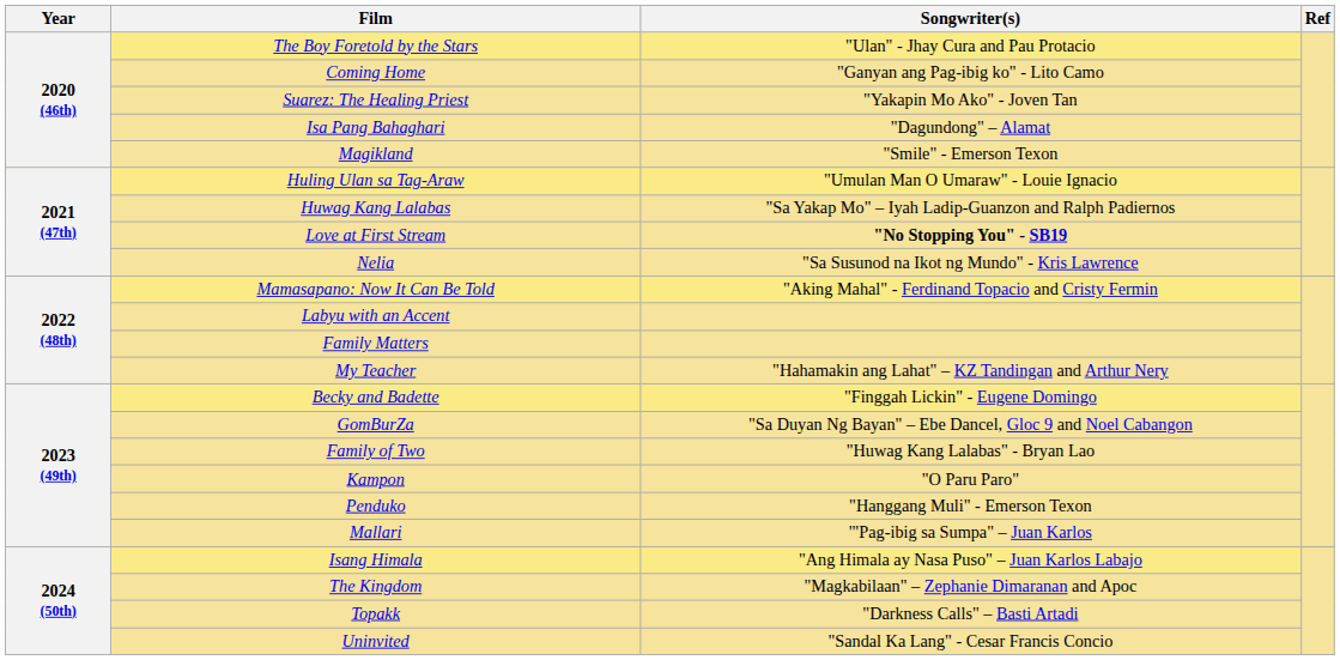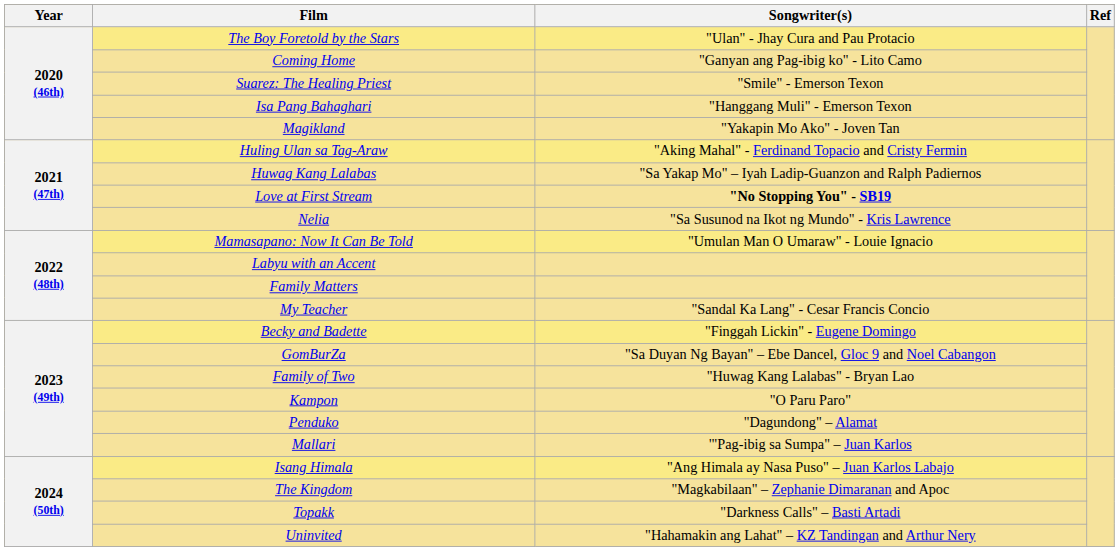Suarez: The Healing Priest | Songwriter(s): "Yakapin Mo Ako" - Joven Tan -> "Smile" - Emerson Texon
Isa Pang Bahaghari | Songwriter(s): "Dagundong" – Alamat -> "Hanggang Muli" - Emerson Texon
Magikland | Songwriter(s): "Smile" - Emerson Texon -> "Yakapin Mo Ako" - Joven Tan
Huling Ulan sa Tag-Araw | Songwriter(s): "Umulan Man O Umaraw" - Louie Ignacio -> "Aking Mahal" - Ferdinand Topacio and Cristy Fermin
Mamasapano: Now It Can Be Told | Songwriter(s): "Aking Mahal" - Ferdinand Topacio and Cristy Fermin -> "Umulan Man O Umaraw" - Louie Ignacio
My Teacher | Songwriter(s): "Hahamakin ang Lahat" – KZ Tandingan and Arthur Nery -> "Sandal Ka Lang" - Cesar Francis Concio
Penduko | Songwriter(s): "Hanggang Muli" - Emerson Texon -> "Dagundong" – Alamat
Uninvited | Songwriter(s): "Sandal Ka Lang" - Cesar Francis Concio -> "Hahamakin ang Lahat" – KZ Tandingan and Arthur Nery
